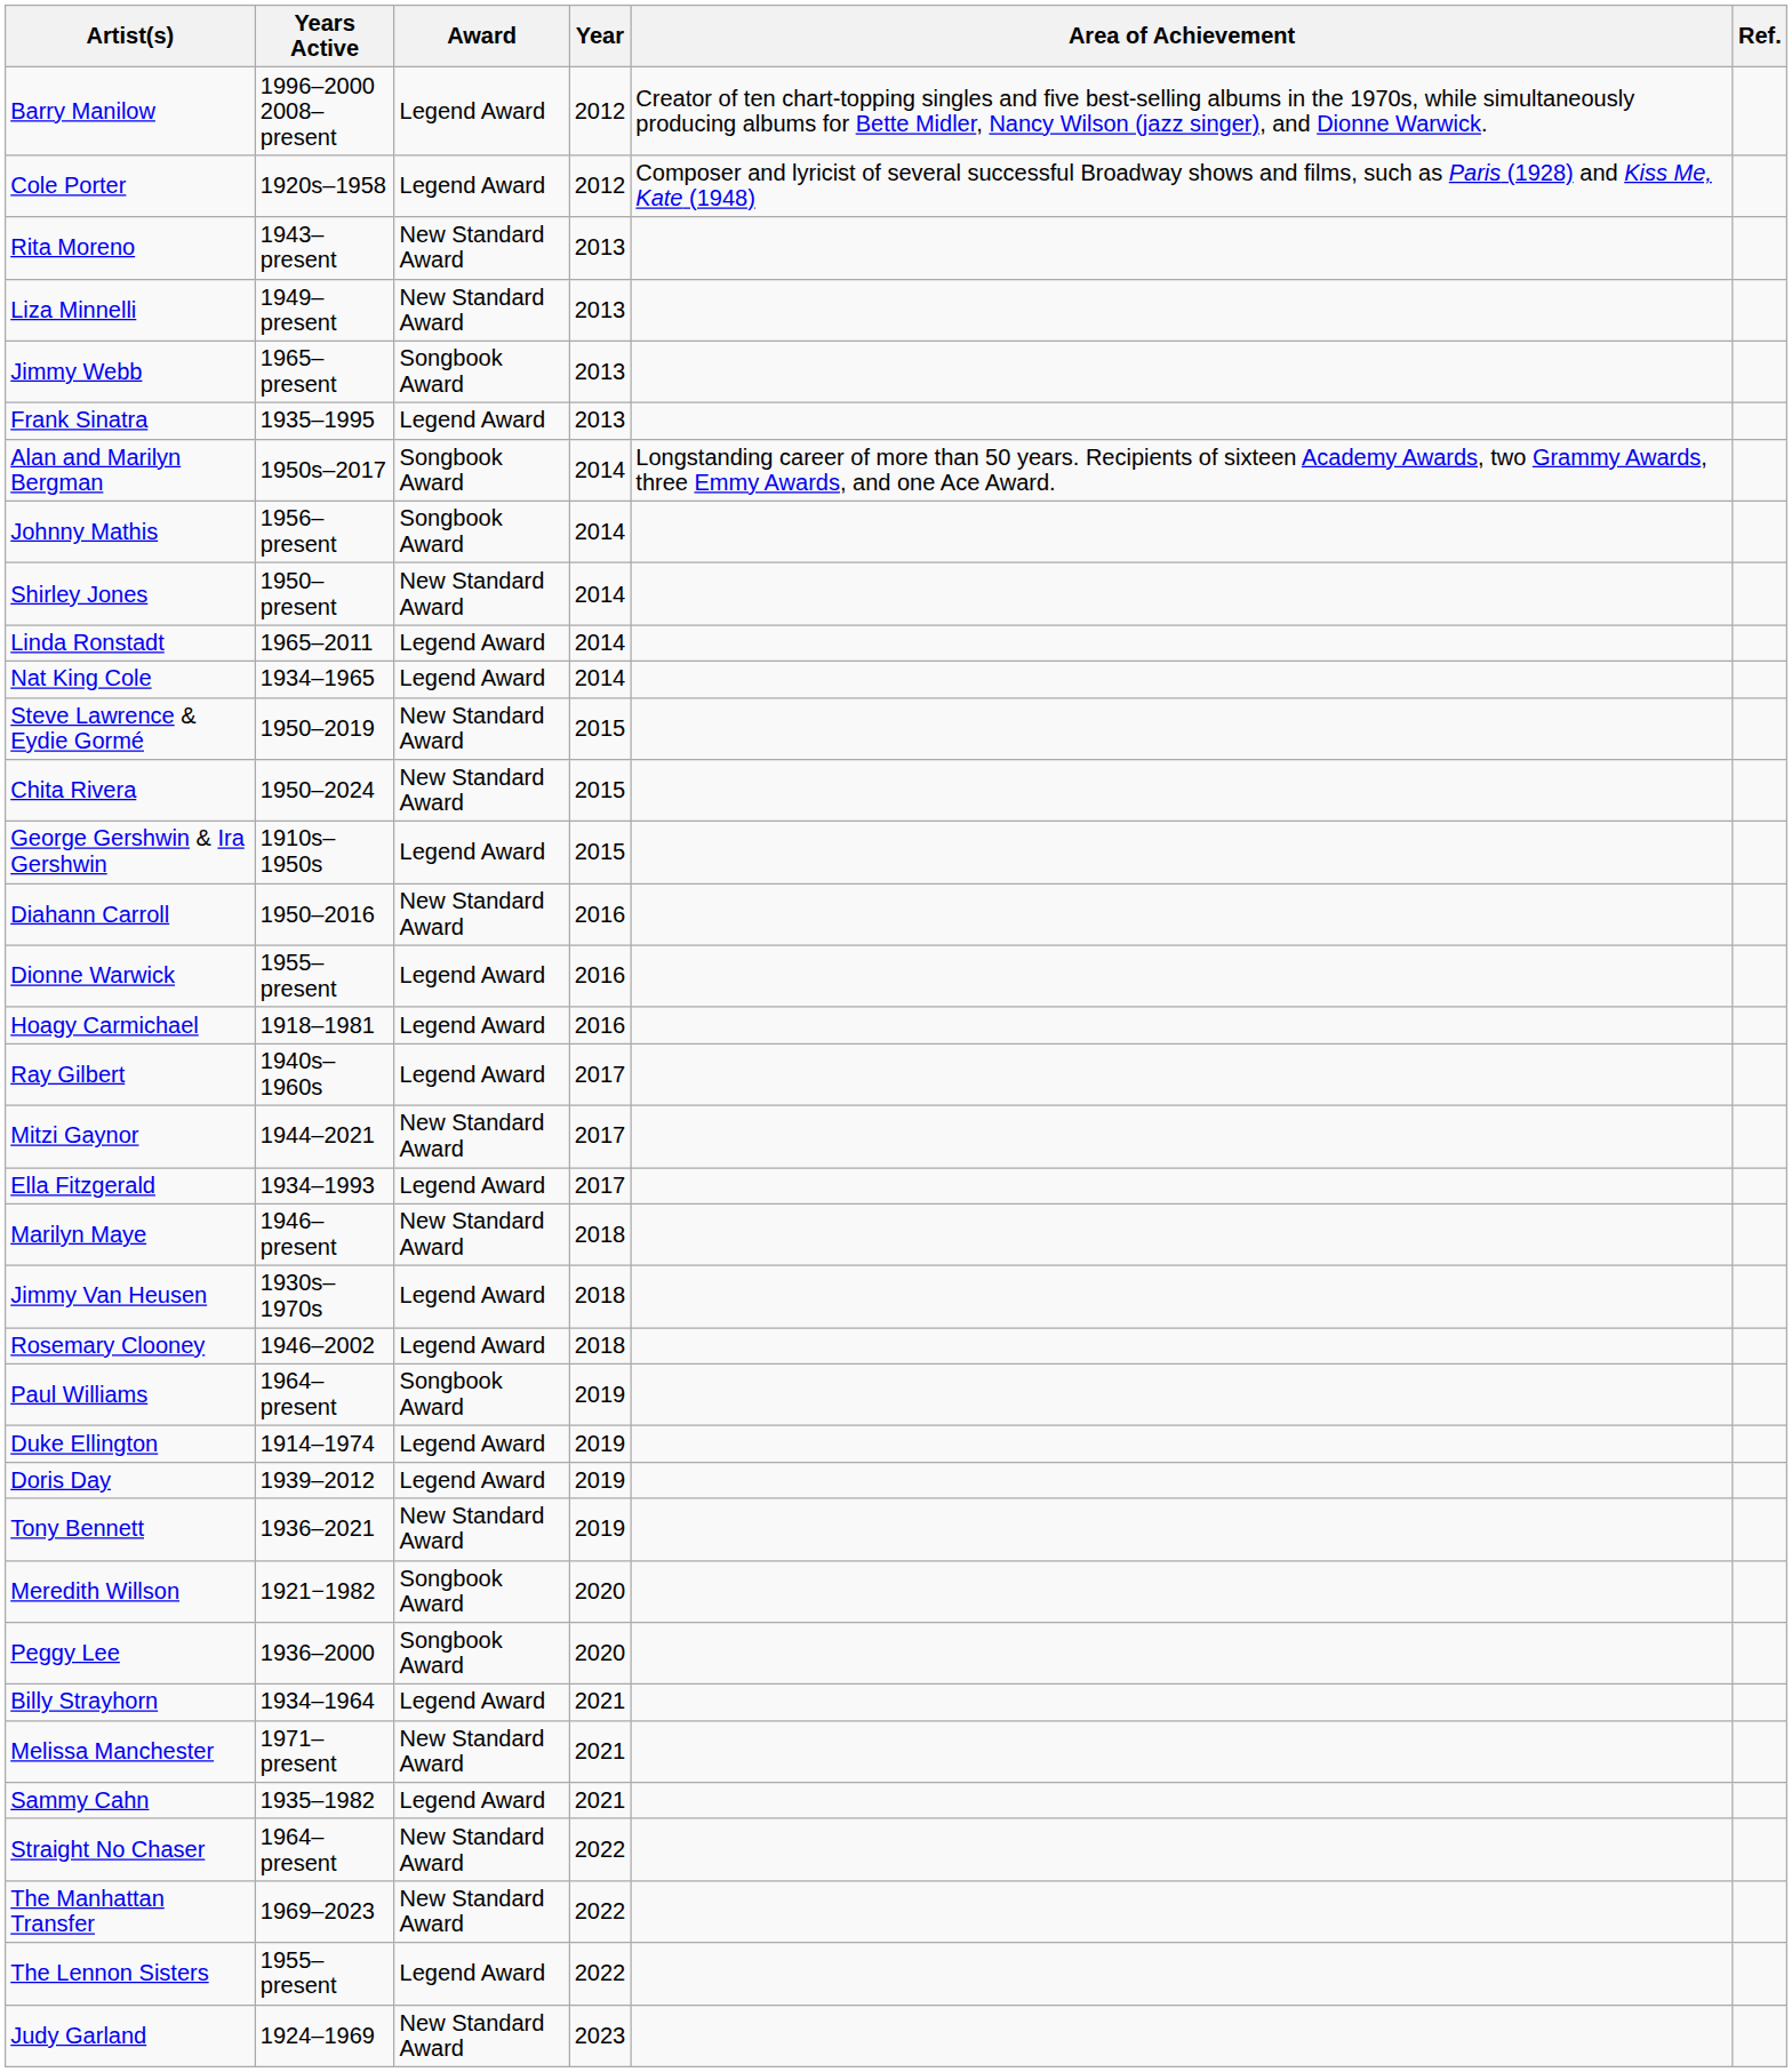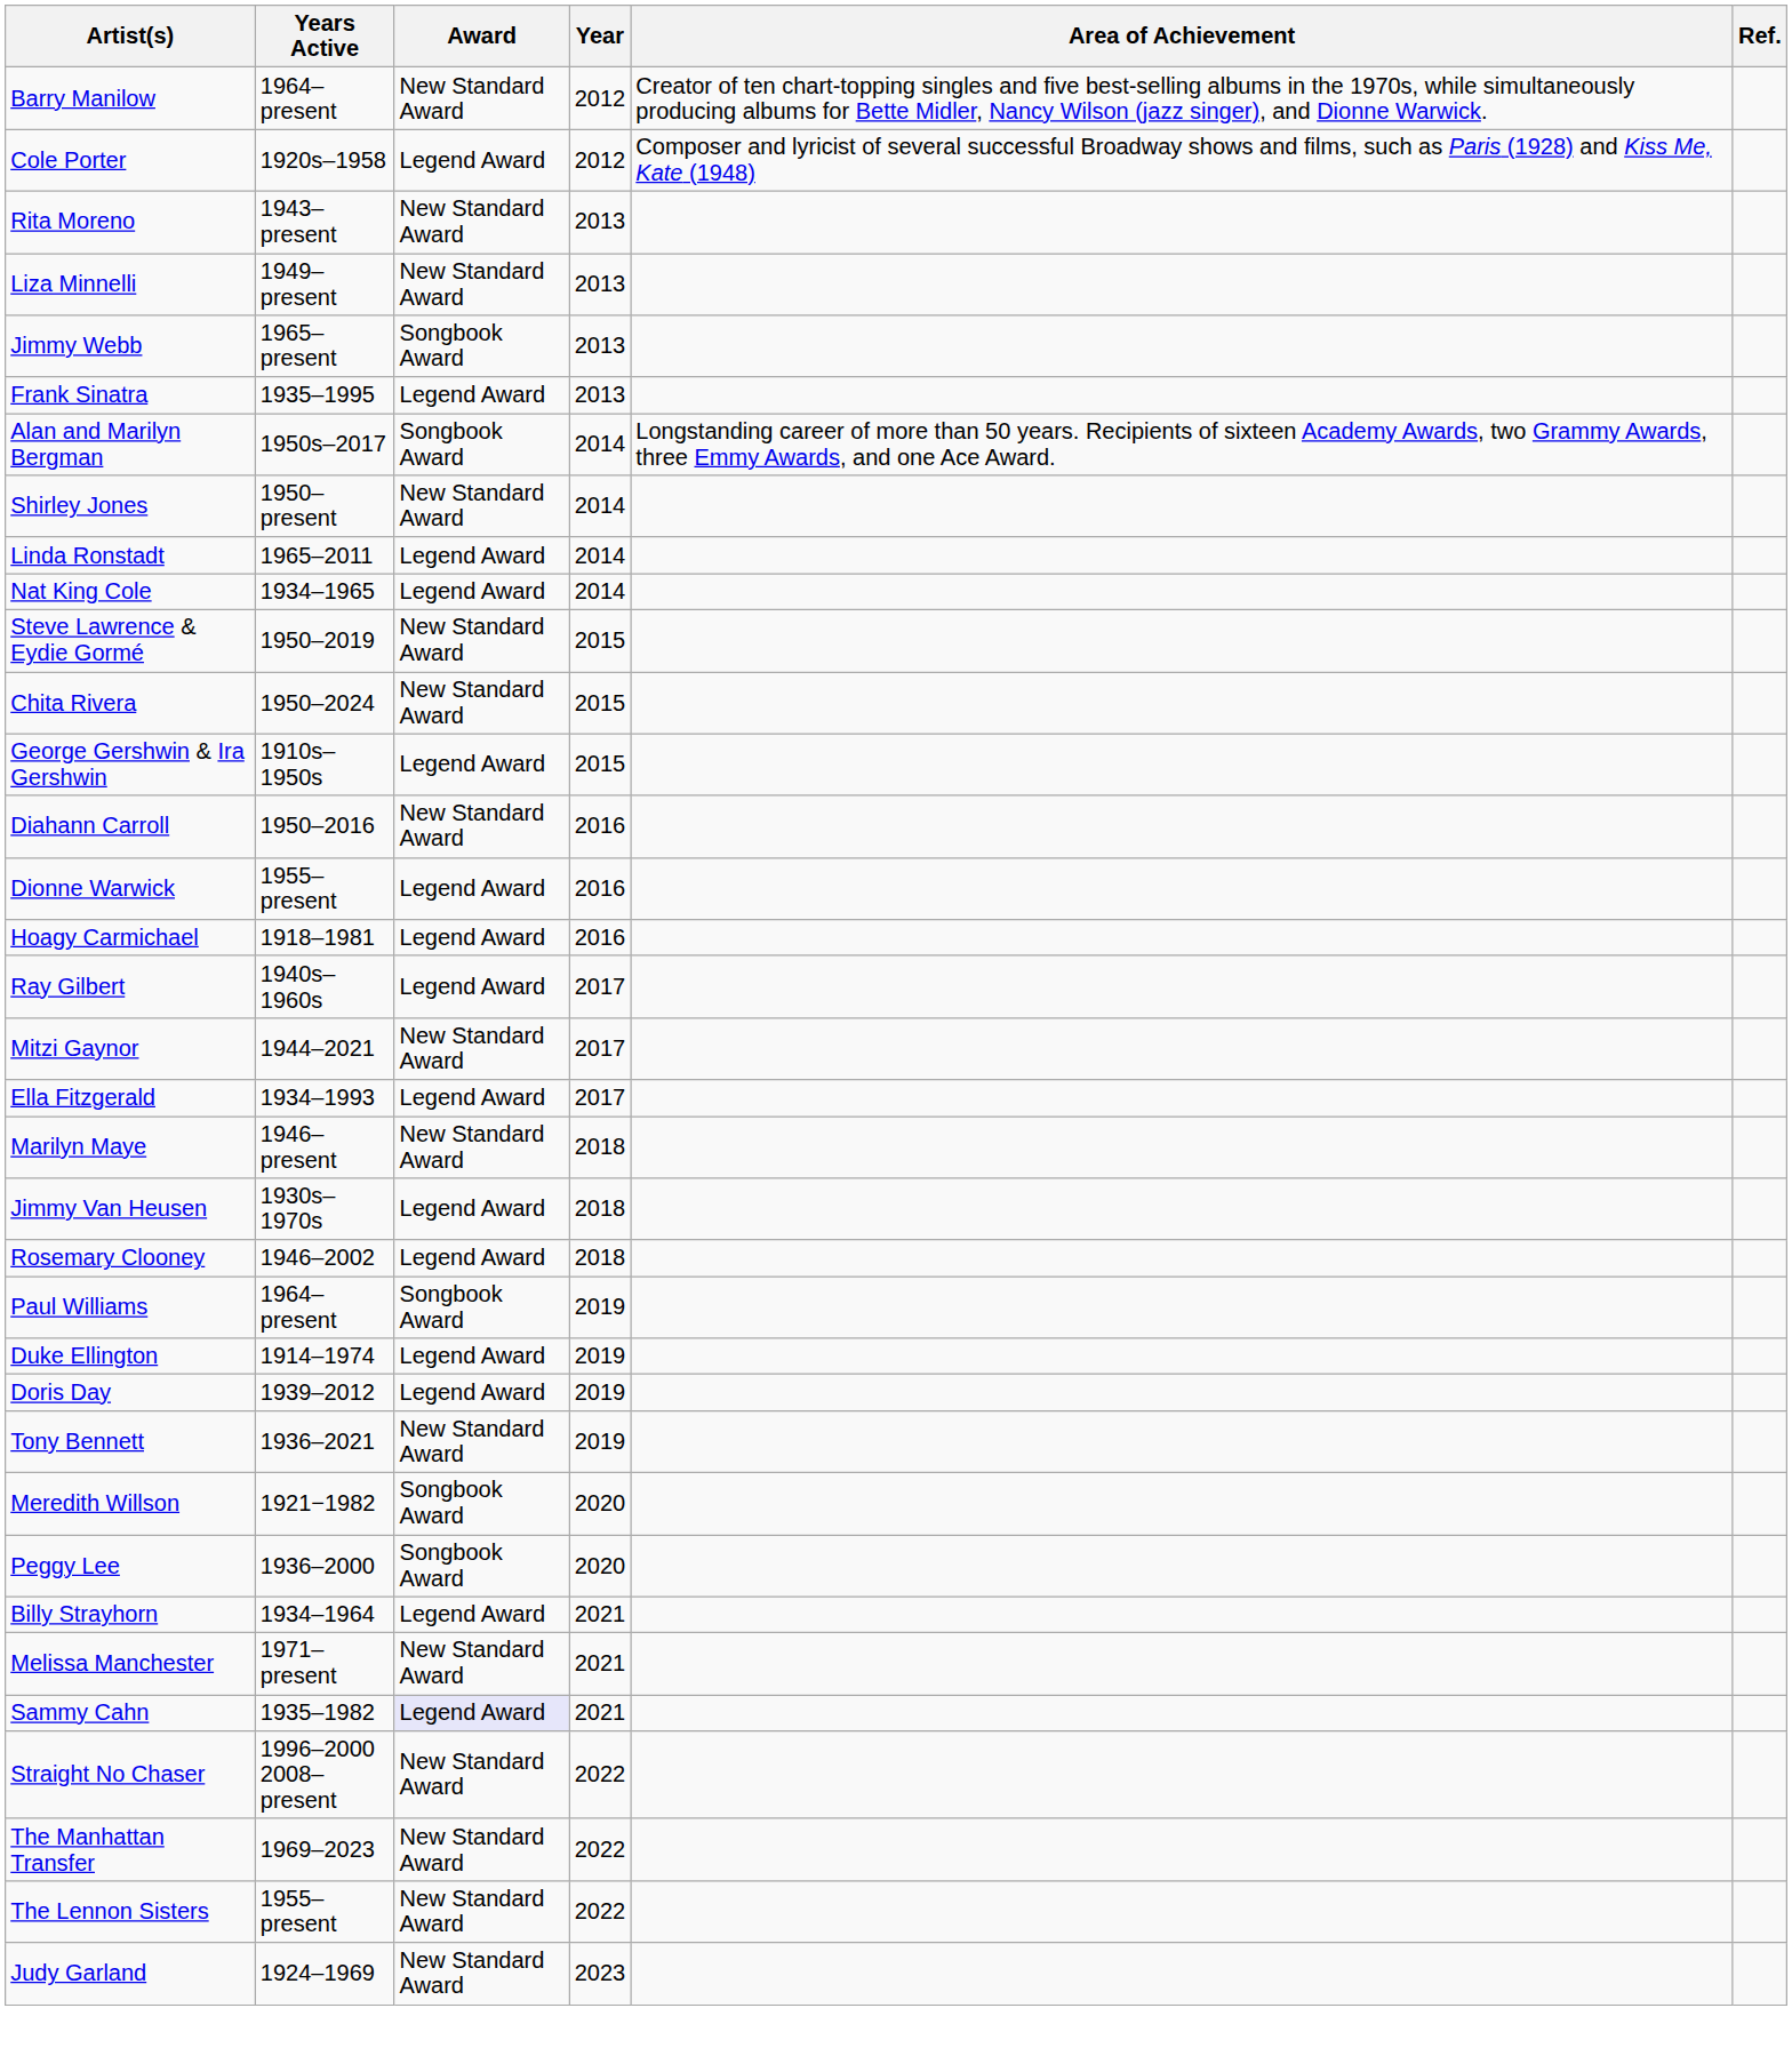Barry Manilow | Years Active: 1996–2000 2008–present -> 1964–present
Barry Manilow | Award: Legend Award -> New Standard Award
- row: Johnny Mathis | 1956–present | Songbook Award | 2014
Sammy Cahn | Award: no background -> lavender background
Straight No Chaser | Years Active: 1964–present -> 1996–2000 2008–present
The Lennon Sisters | Award: Legend Award -> New Standard Award
